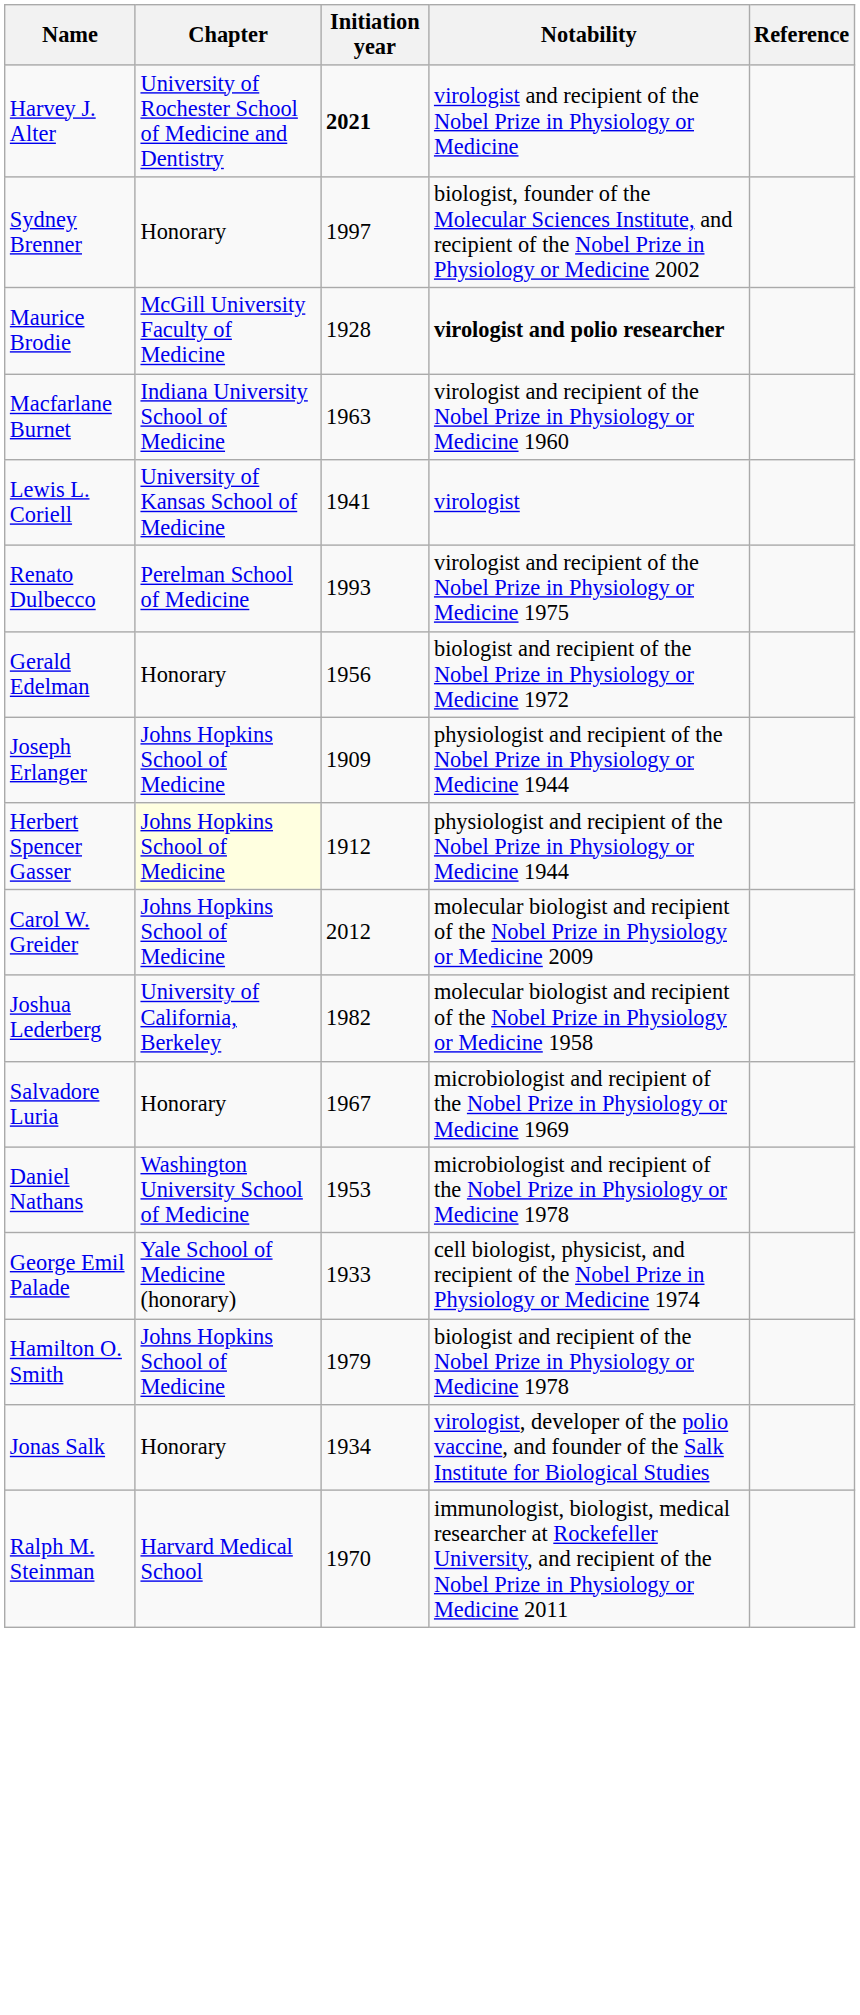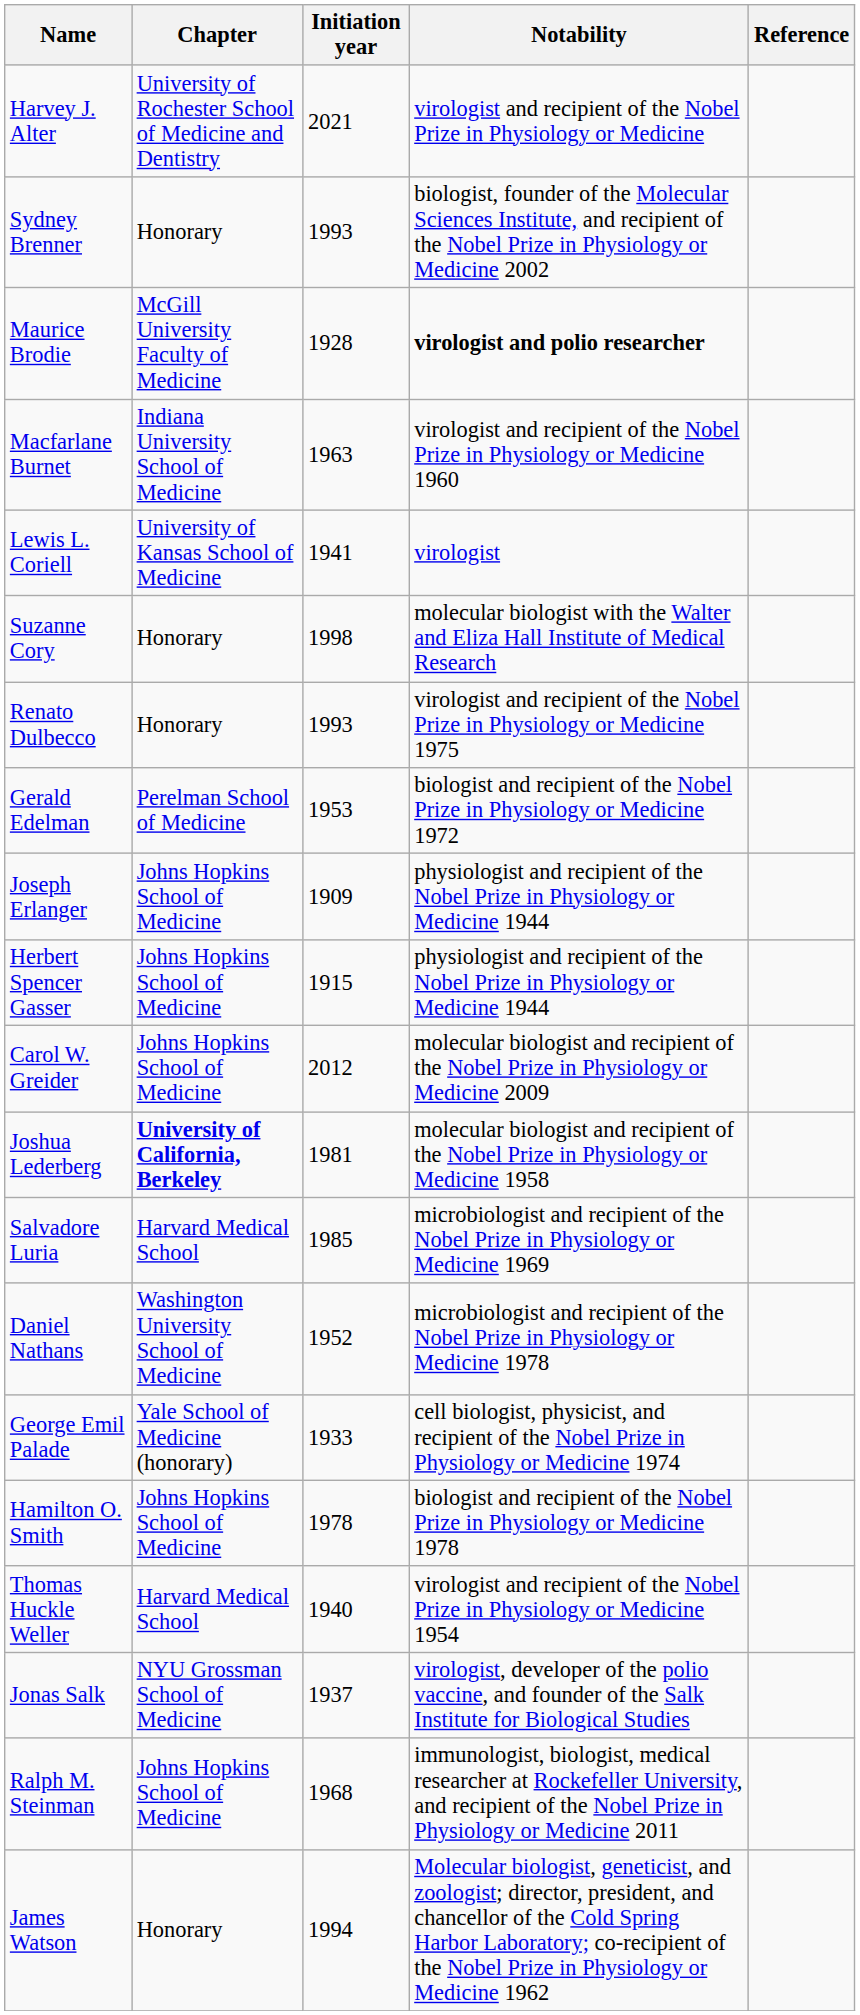Harvey J. Alter | Initiation year: bold -> normal
Sydney Brenner | Initiation year: 1997 -> 1993
+ row: Suzanne Cory | Honorary | 1998 | molecular biologist with the Walter and Eliza Hall Institute of Medical Research
Renato Dulbecco | Chapter: Perelman School of Medicine -> Honorary
Gerald Edelman | Chapter: Honorary -> Perelman School of Medicine
Gerald Edelman | Initiation year: 1956 -> 1953
Herbert Spencer Gasser | Chapter: lightyellow background -> no background
Herbert Spencer Gasser | Initiation year: 1912 -> 1915
Joshua Lederberg | Chapter: normal -> bold
Joshua Lederberg | Initiation year: 1982 -> 1981
Salvadore Luria | Chapter: Honorary -> Harvard Medical School
Salvadore Luria | Initiation year: 1967 -> 1985
Daniel Nathans | Initiation year: 1953 -> 1952
Hamilton O. Smith | Initiation year: 1979 -> 1978
+ row: Thomas Huckle Weller | Harvard Medical School | 1940 | virologist and recipient of the Nobel Prize in Physiology or Medicine 1954
Jonas Salk | Chapter: Honorary -> NYU Grossman School of Medicine
Jonas Salk | Initiation year: 1934 -> 1937
Ralph M. Steinman | Chapter: Harvard Medical School -> Johns Hopkins School of Medicine
Ralph M. Steinman | Initiation year: 1970 -> 1968
+ row: James Watson | Honorary | 1994 | Molecular biologist, geneticist, and zoologist; director, president, and chancellor of the Cold Spring Harbor Laboratory; co-recipient of the Nobel Prize in Physiology or Medicine 1962
